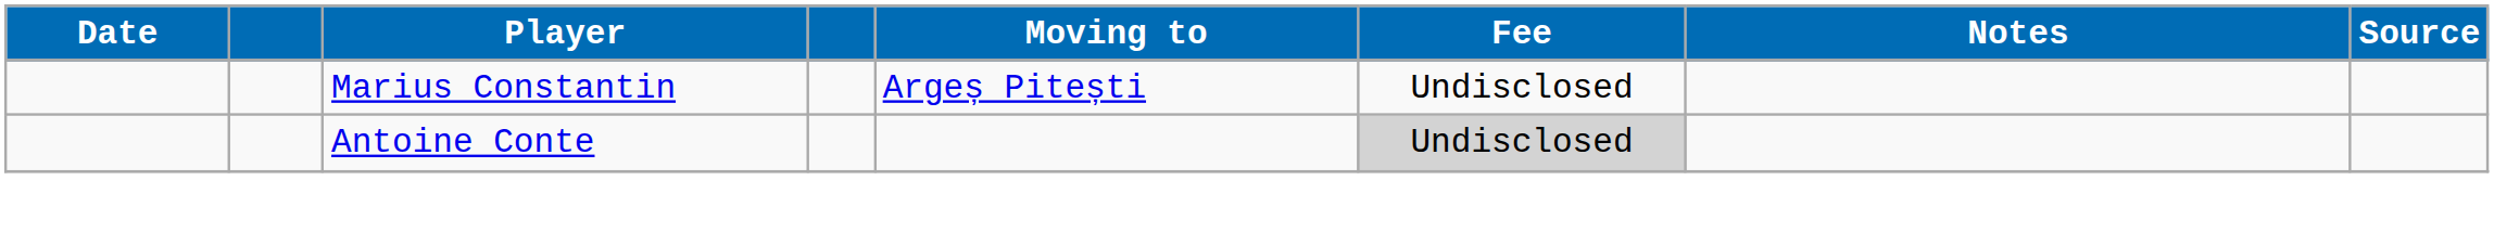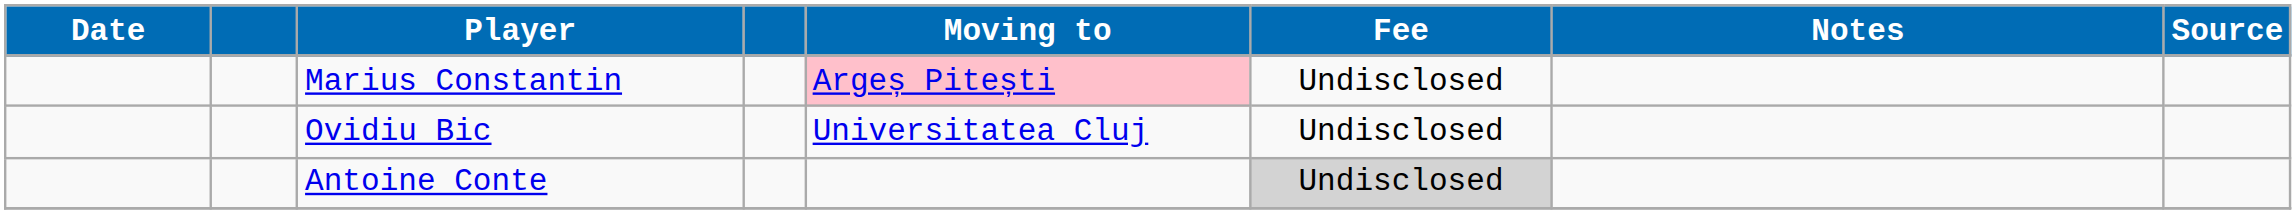Marius Constantin | Moving to: no background -> pink background
+ row: Ovidiu Bic | Universitatea Cluj | Undisclosed
